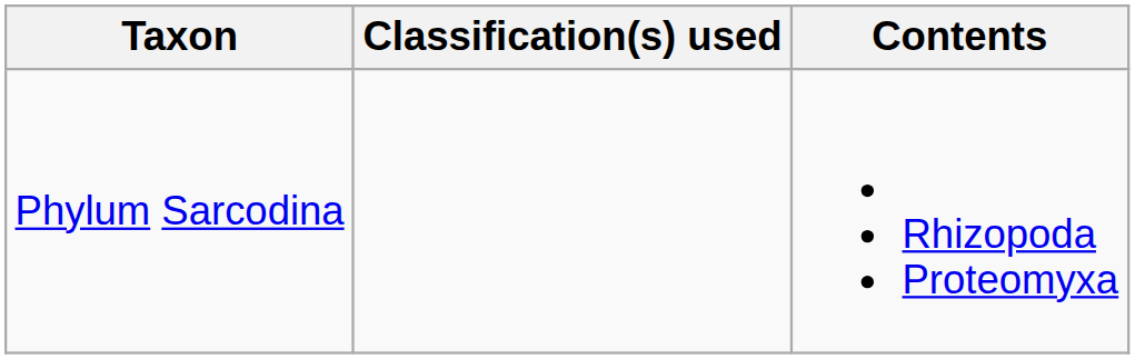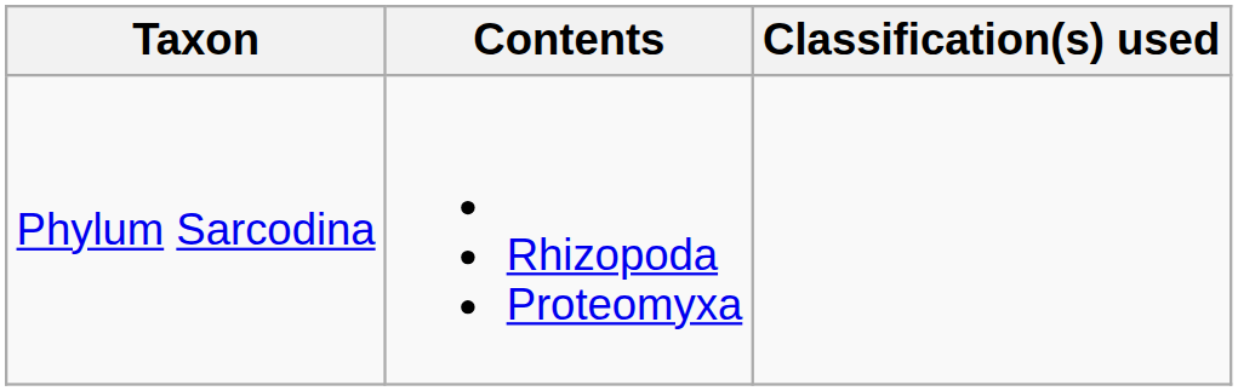columns swapped: Classification(s) used <-> Contents
